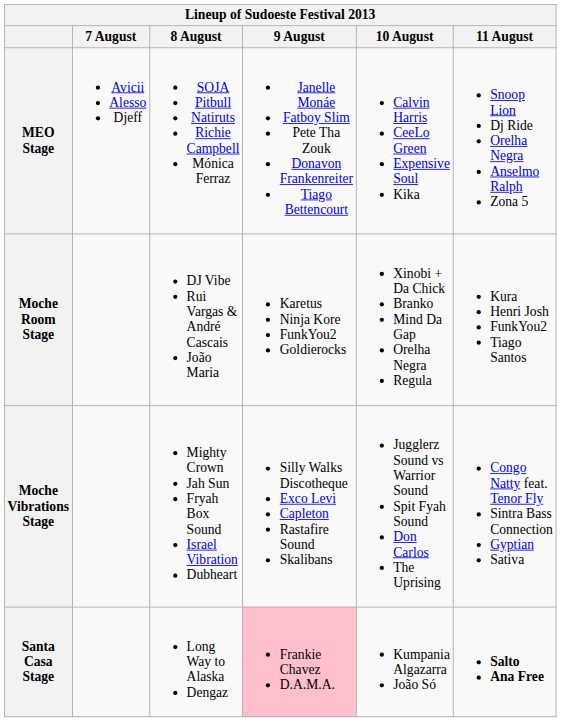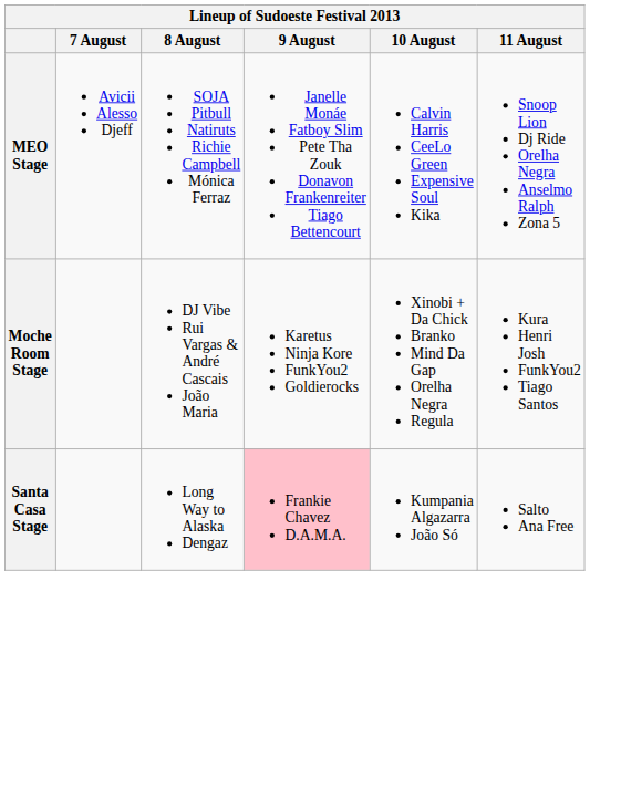- row: Moche Vibrations Stage | Mighty Crown Jah Sun Fryah Box Sound Israel Vibration Dubheart | Silly Walks Discotheque Exco Levi Capleton Rastafire Sound Skalibans | Jugglerz Sound vs Warrior Sound Spit Fyah Sound Don Carlos The Uprising | Congo Natty feat. Tenor Fly Sintra Bass Connection Gyptian Sativa
Santa Casa Stage | 11 August: bold -> normal
